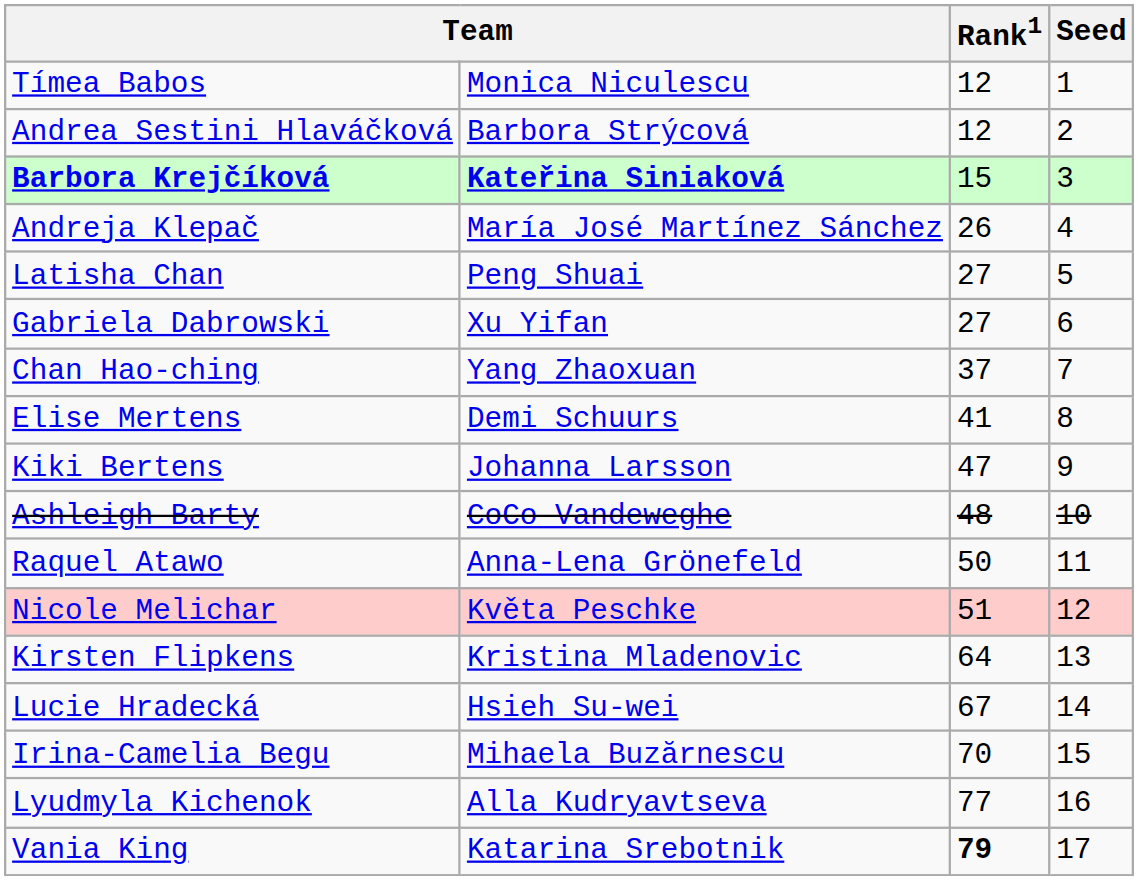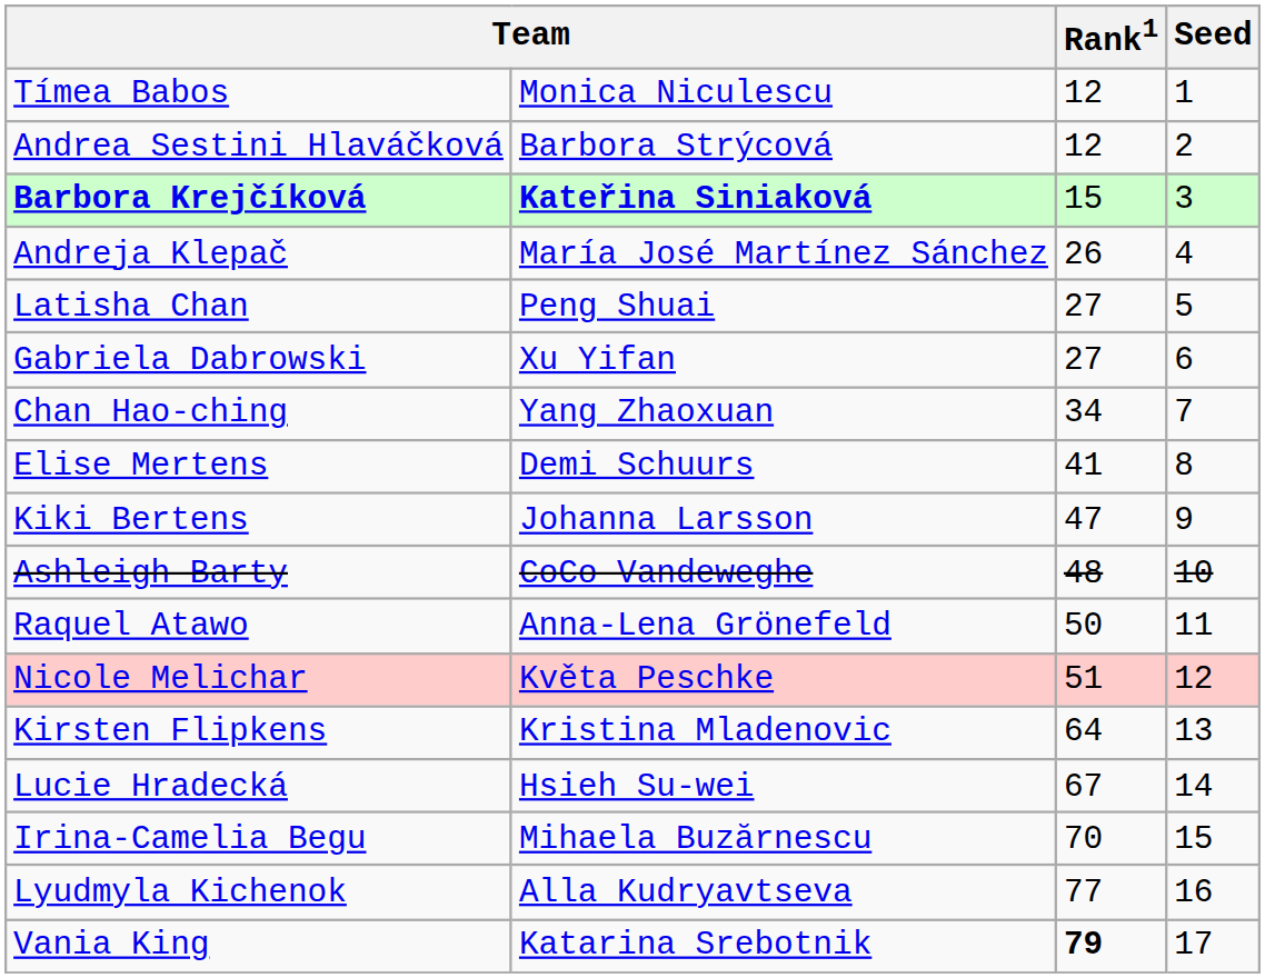Chan Hao-ching | Rank1: 37 -> 34
